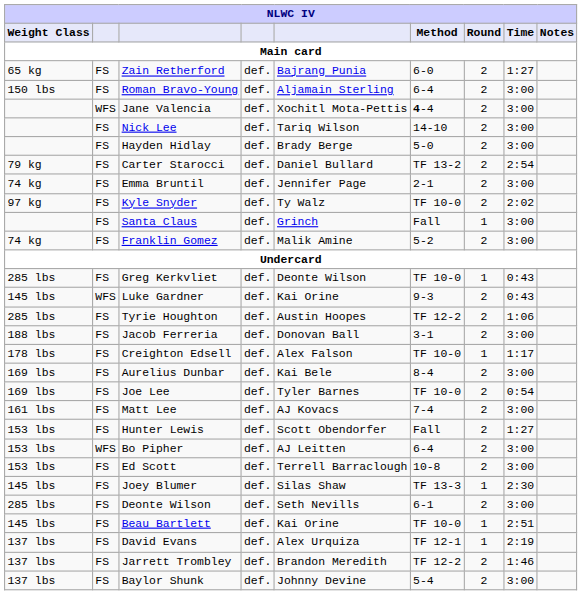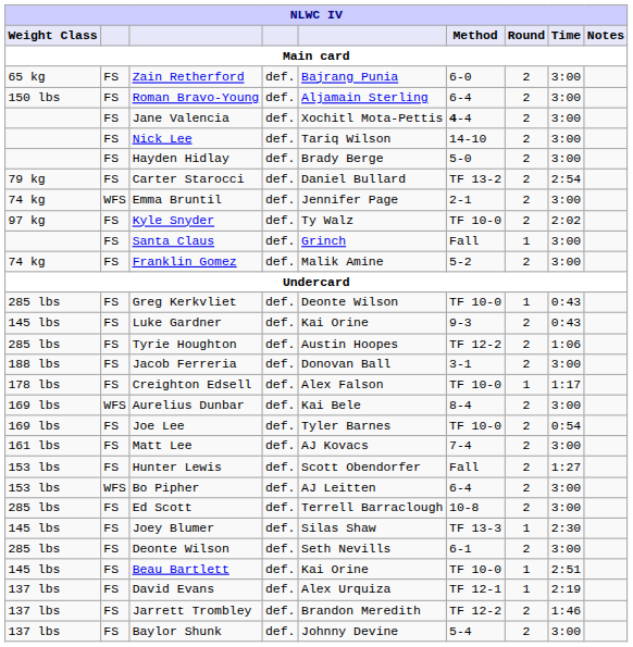Zain Retherford | Time: 1:27 -> 3:00
Jane Valencia | column 2: WFS -> FS
Emma Bruntil | column 2: FS -> WFS
Luke Gardner | column 2: WFS -> FS
Aurelius Dunbar | column 2: FS -> WFS
Ed Scott | Weight Class: 153 lbs -> 285 lbs
